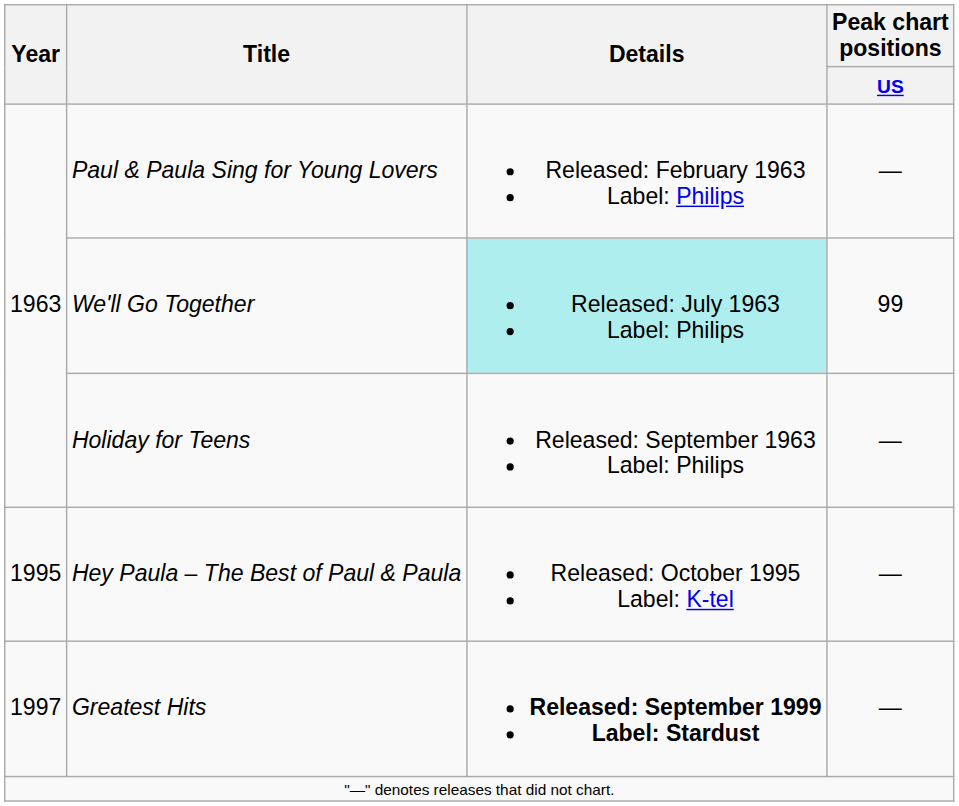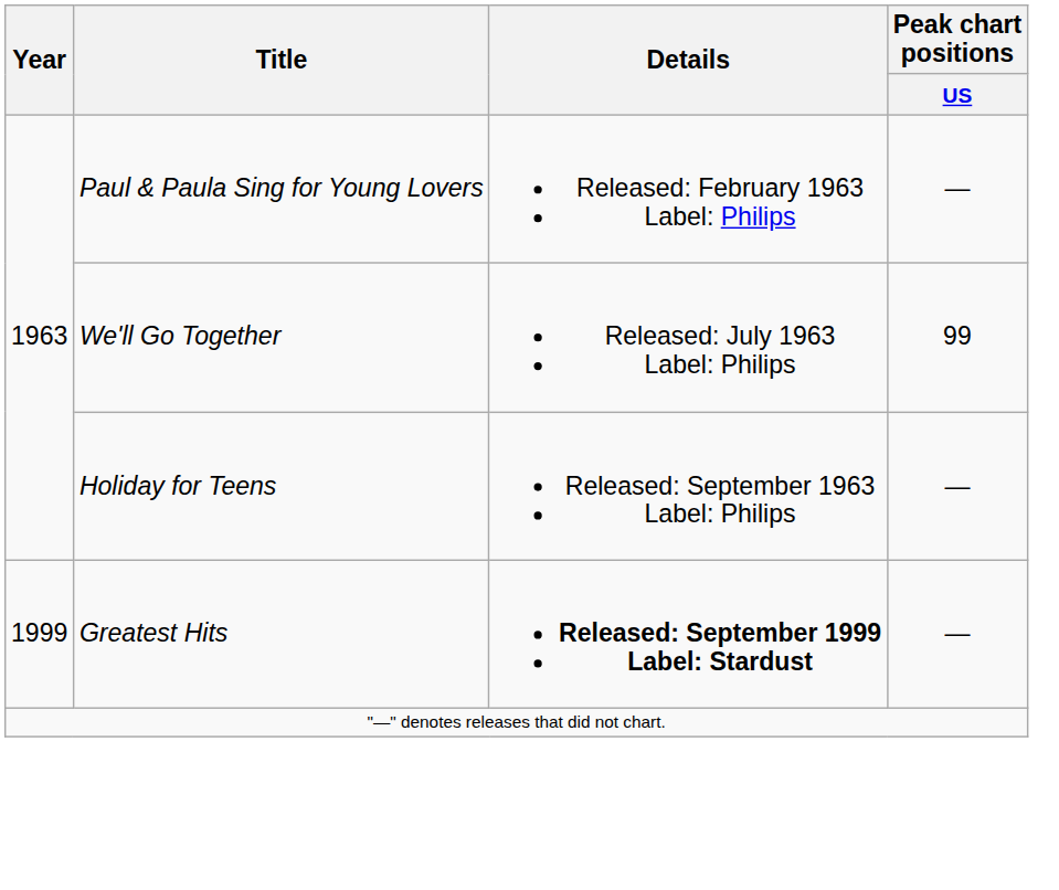We'll Go Together | Details: paleturquoise background -> no background
- row: 1995 | Hey Paula – The Best of Paul & Paula | Released: October 1995 Label: K-tel | —
Greatest Hits | Year: 1997 -> 1999
